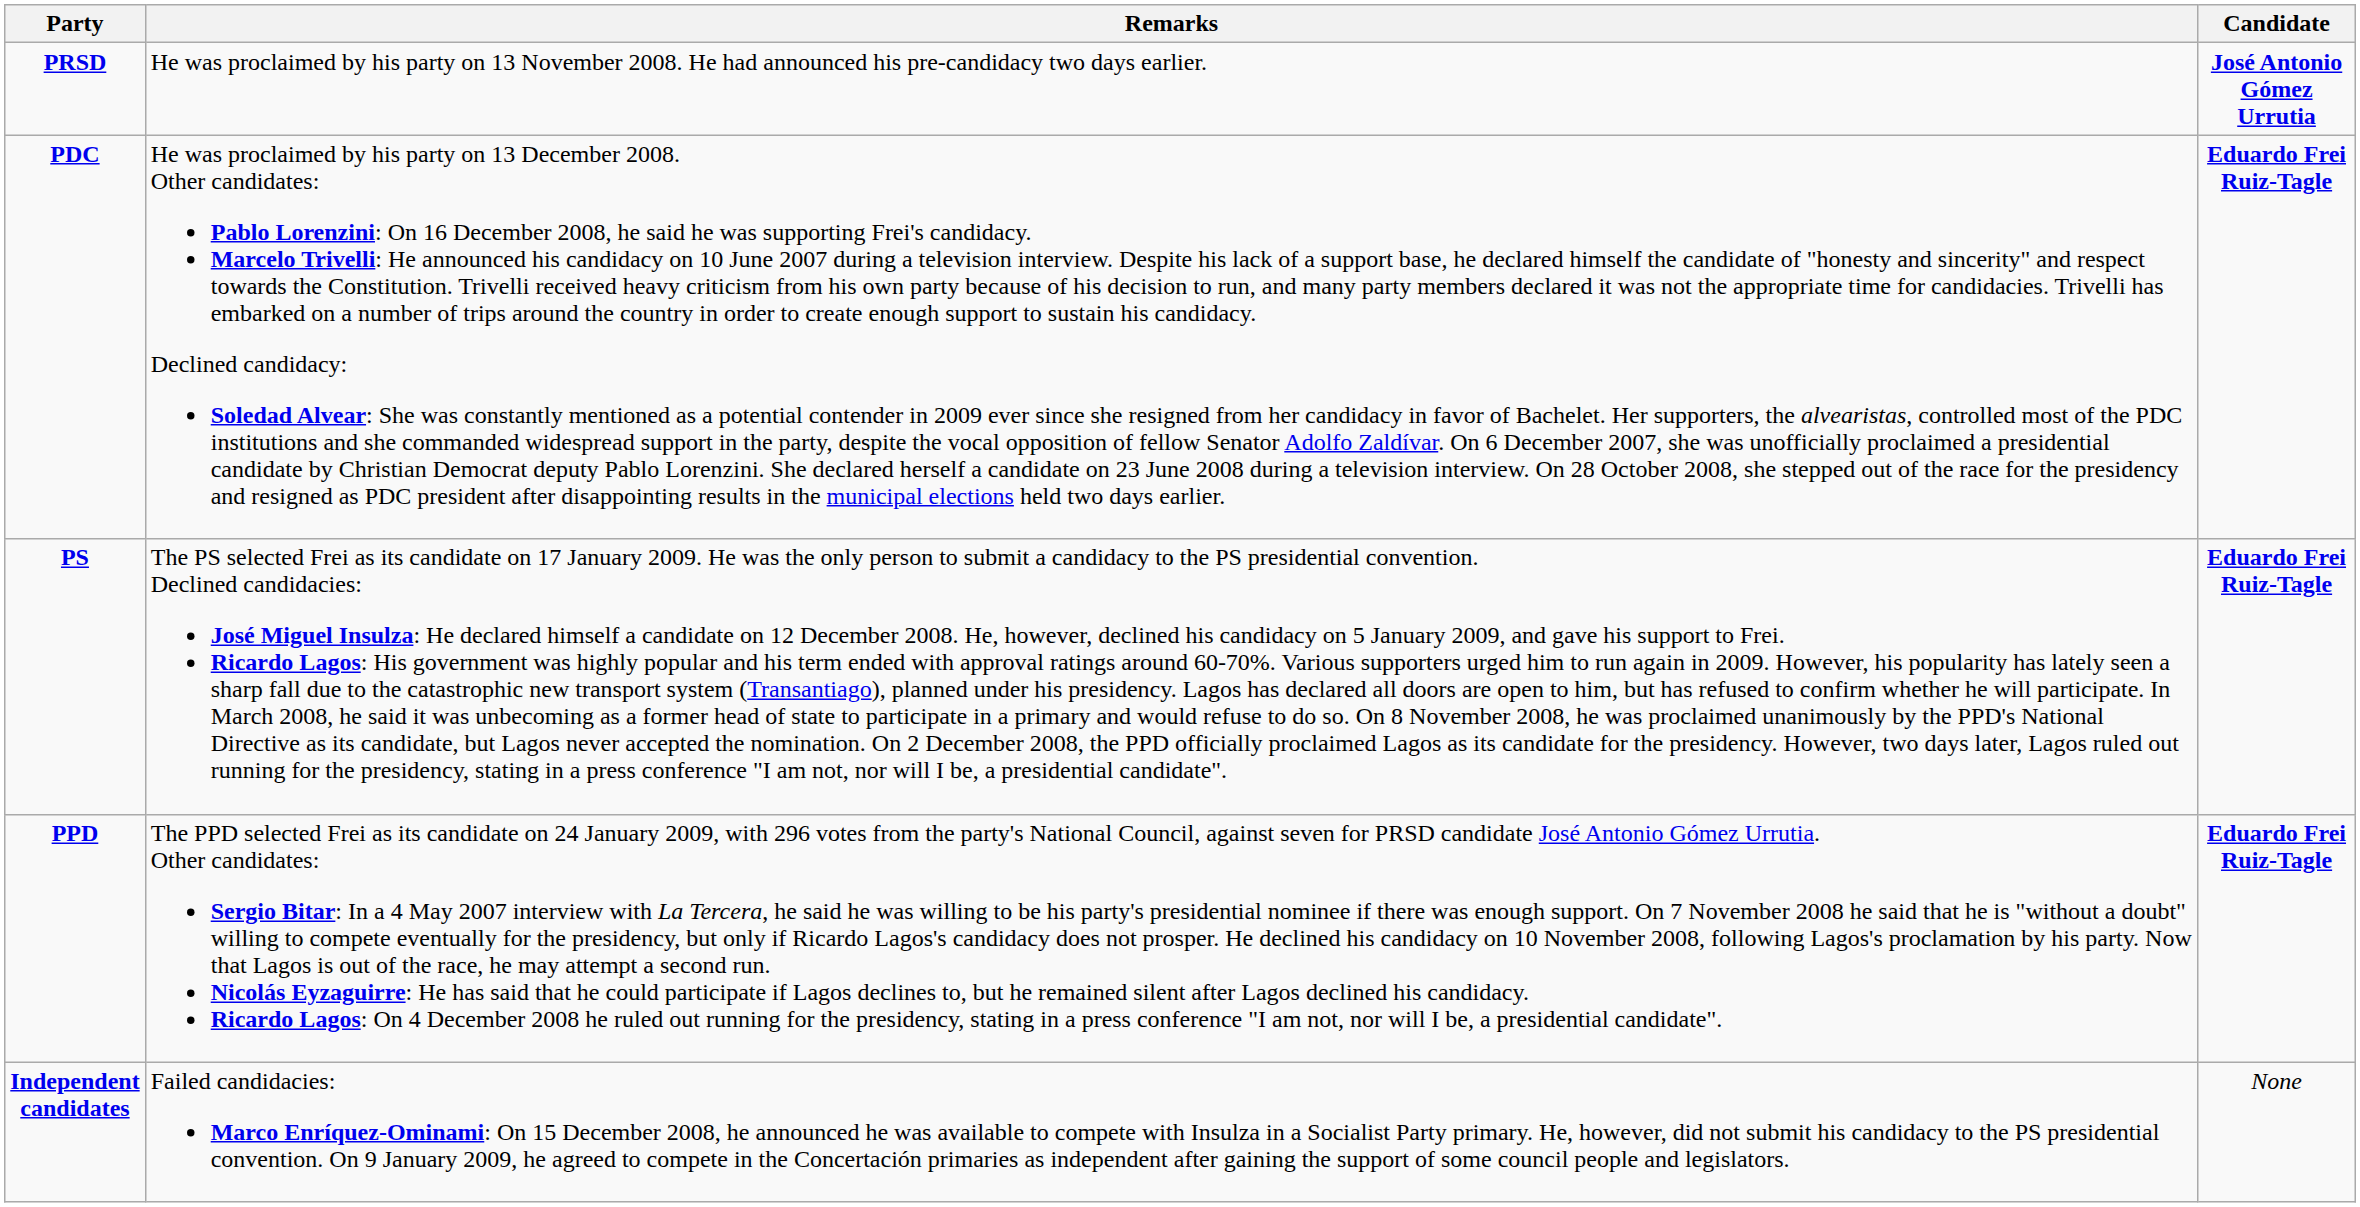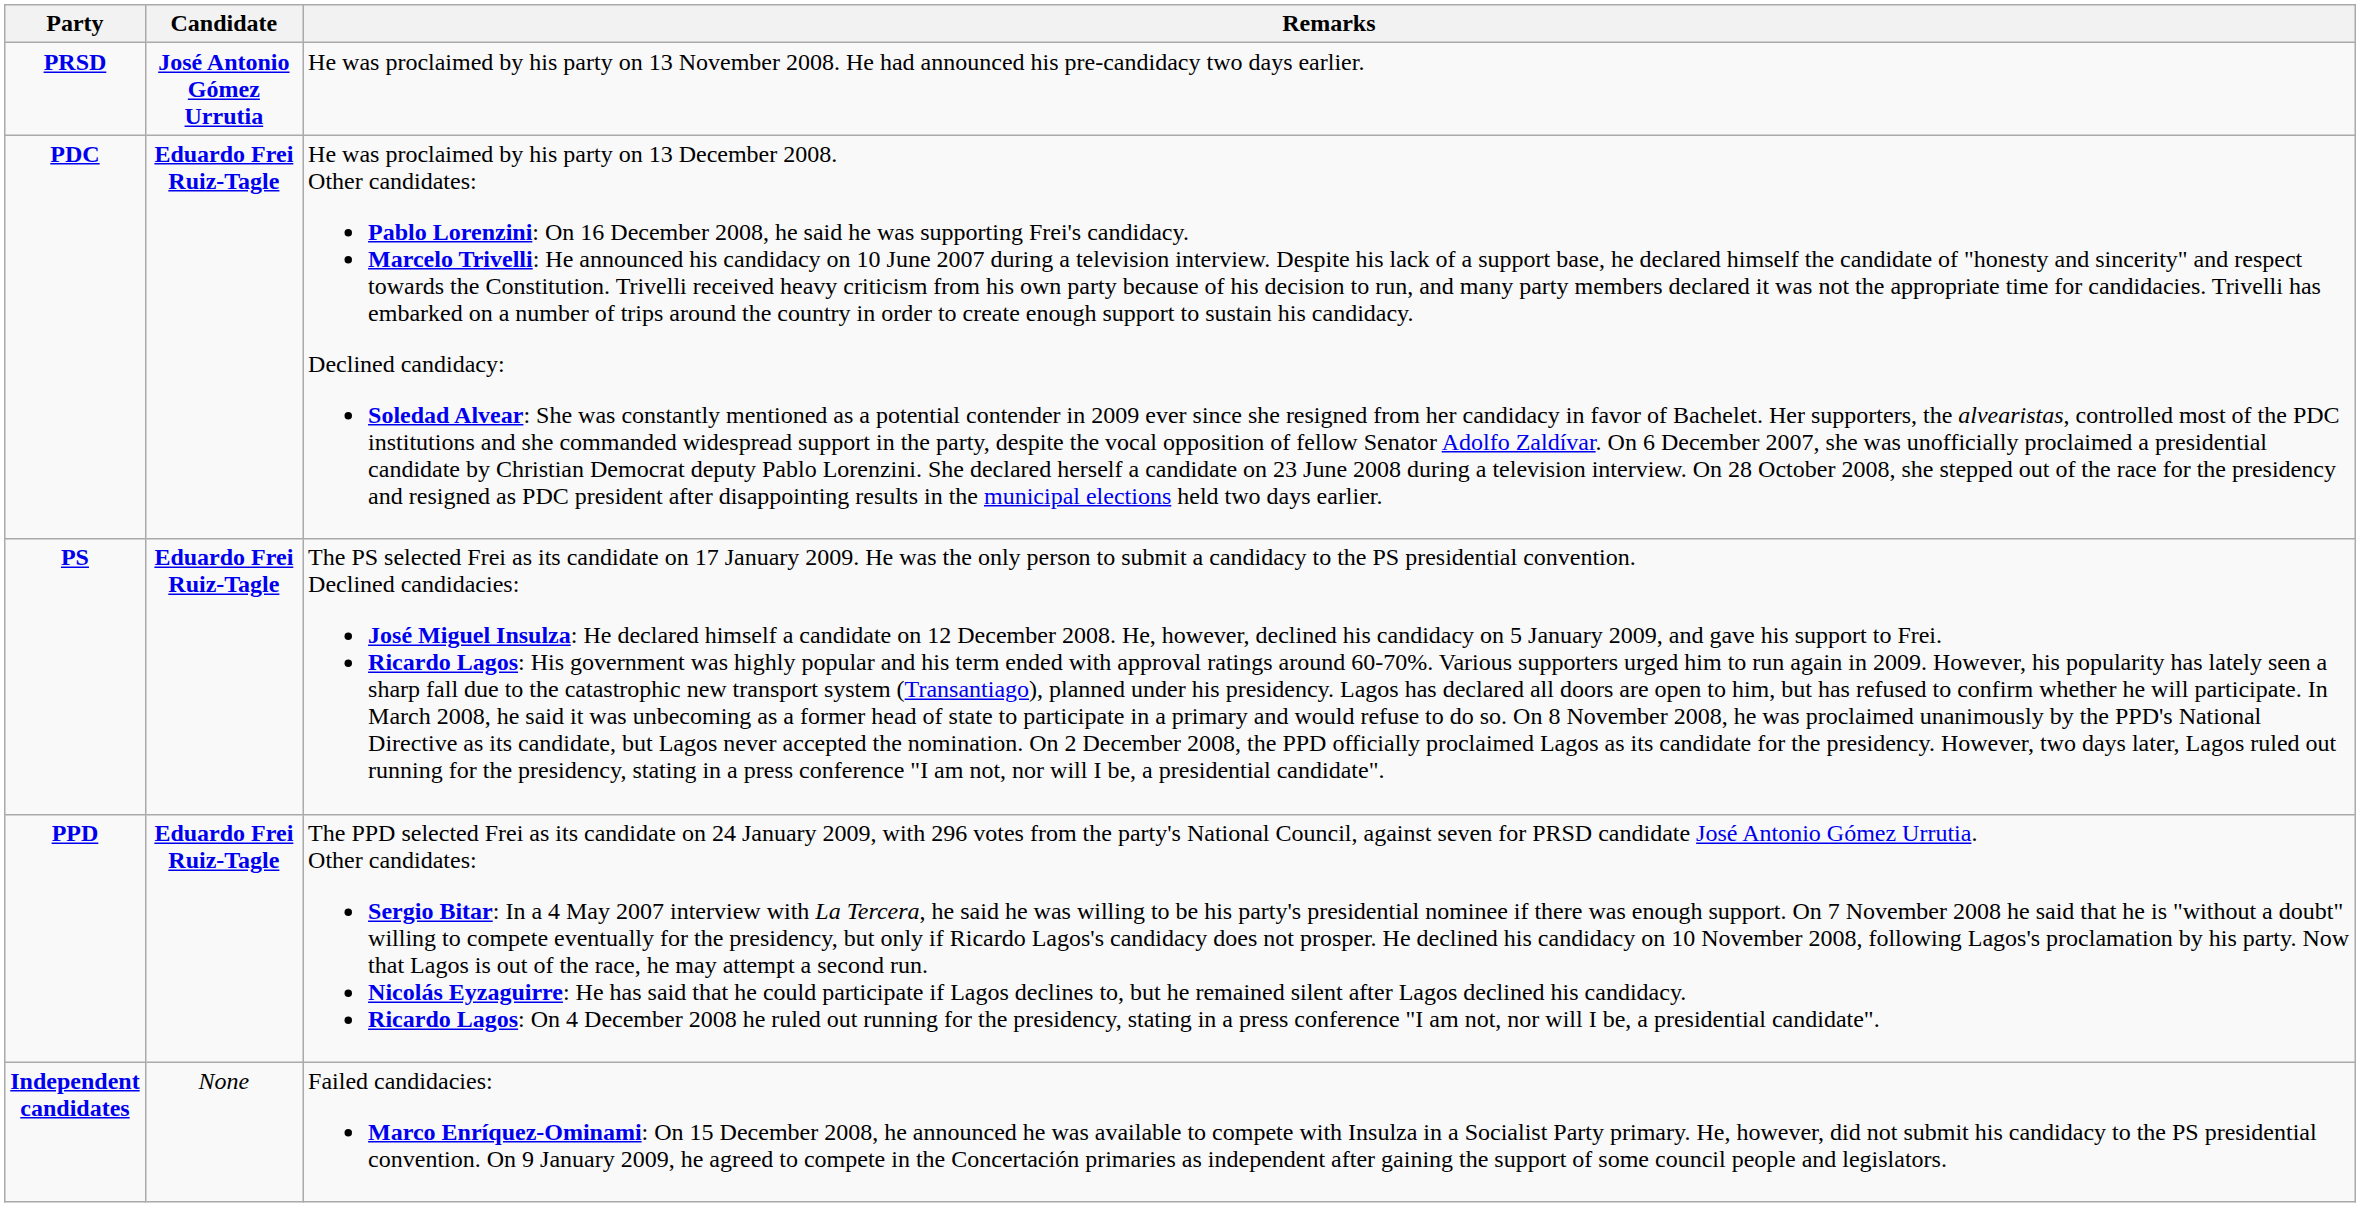columns swapped: Candidate <-> Remarks
